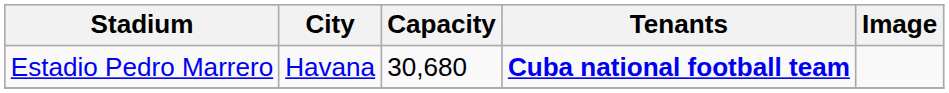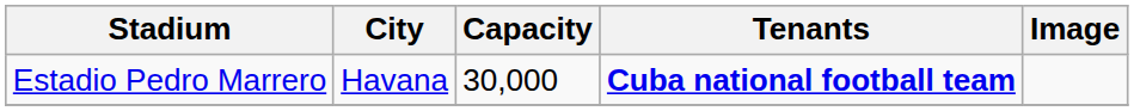Estadio Pedro Marrero | Capacity: 30,680 -> 30,000
